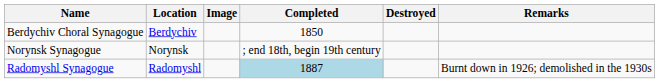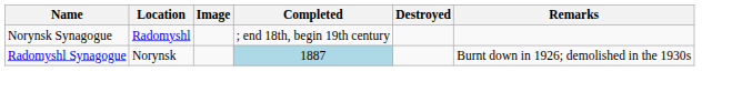- row: Berdychiv Choral Synagogue | Berdychiv | 1850
Norynsk Synagogue | Location: Norynsk -> Radomyshl
Radomyshl Synagogue | Location: Radomyshl -> Norynsk
